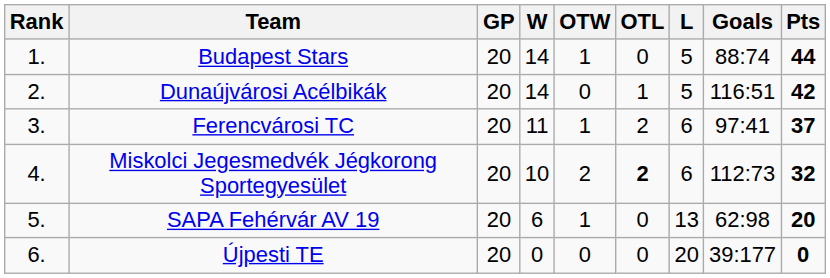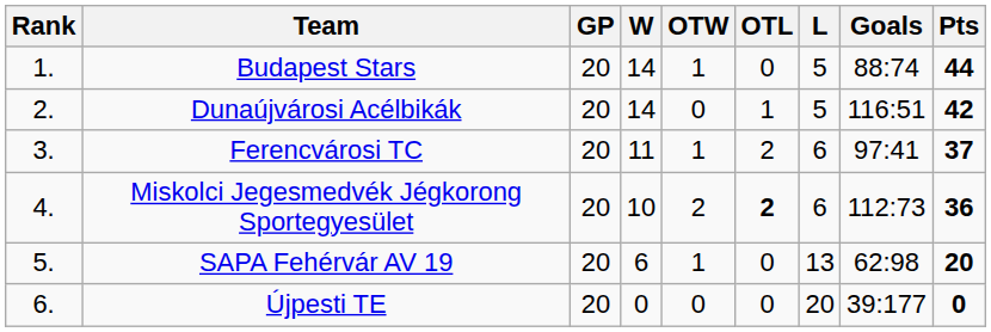Miskolci Jegesmedvék Jégkorong Sportegyesület | Pts: 32 -> 36
